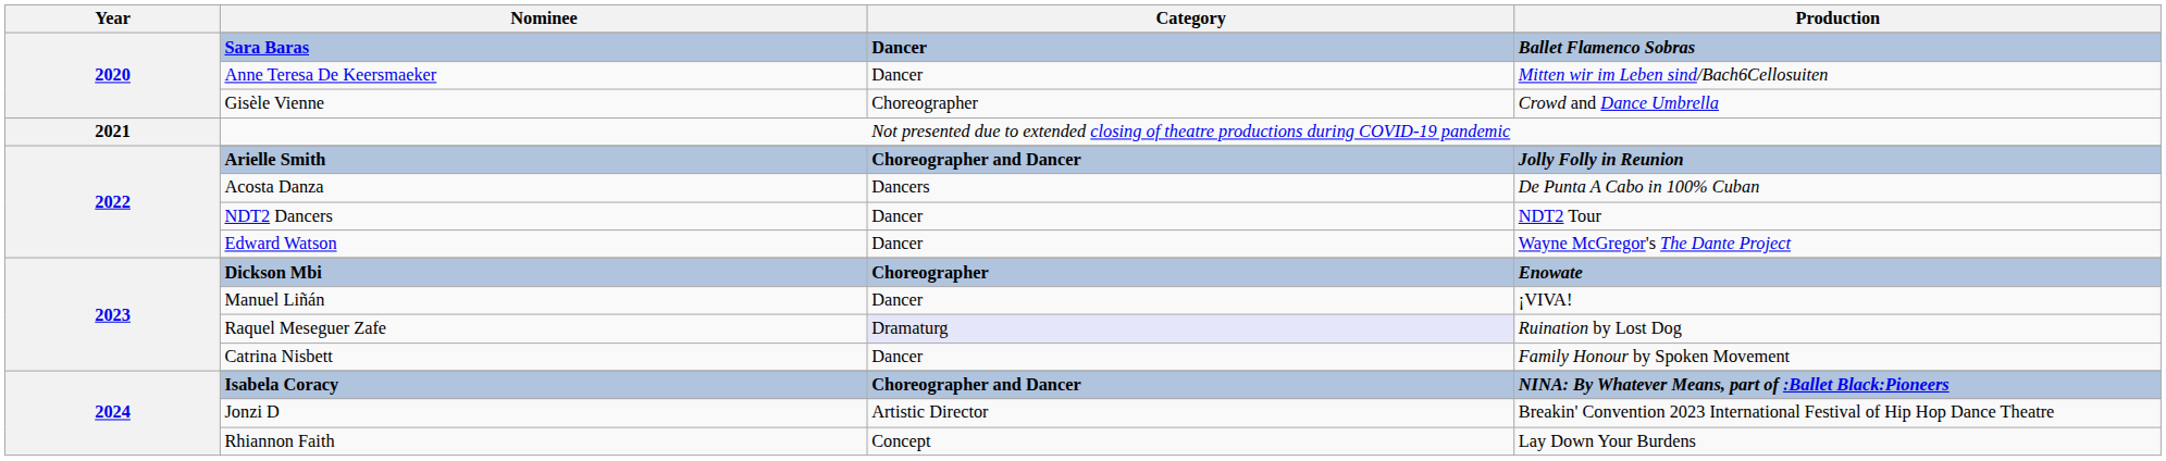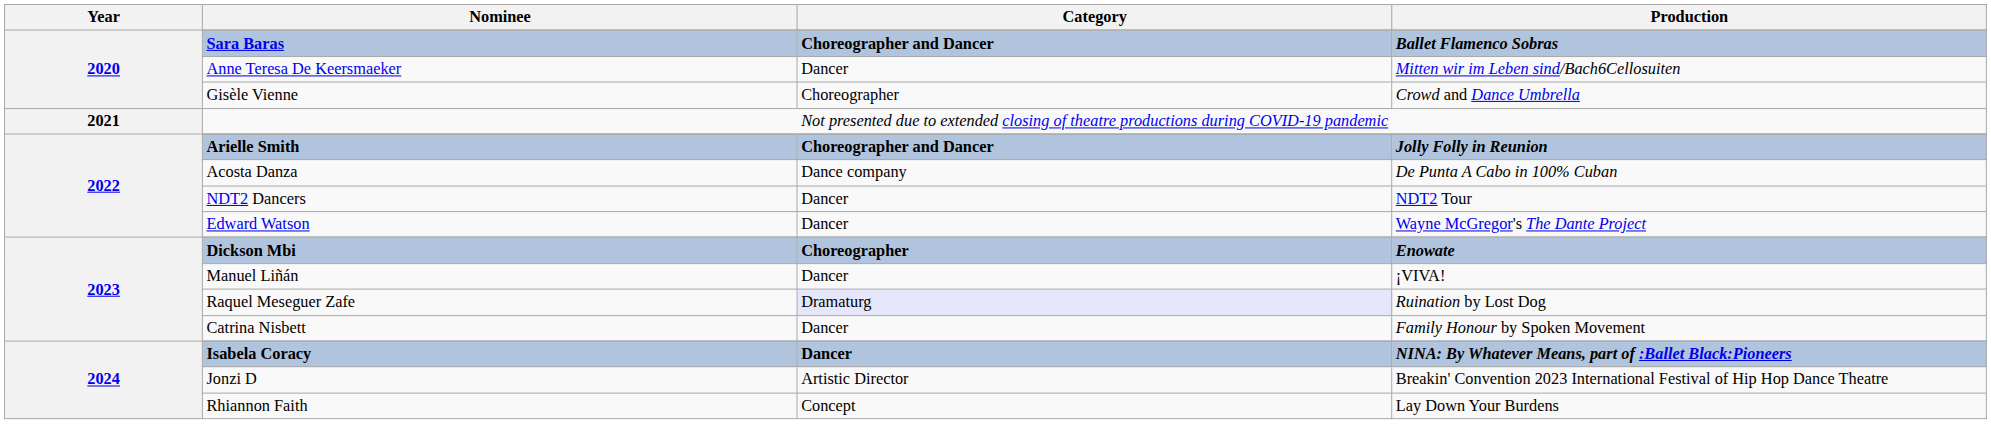Sara Baras | Category: Dancer -> Choreographer and Dancer
Acosta Danza | Category: Dancers -> Dance company
Isabela Coracy | Category: Choreographer and Dancer -> Dancer
